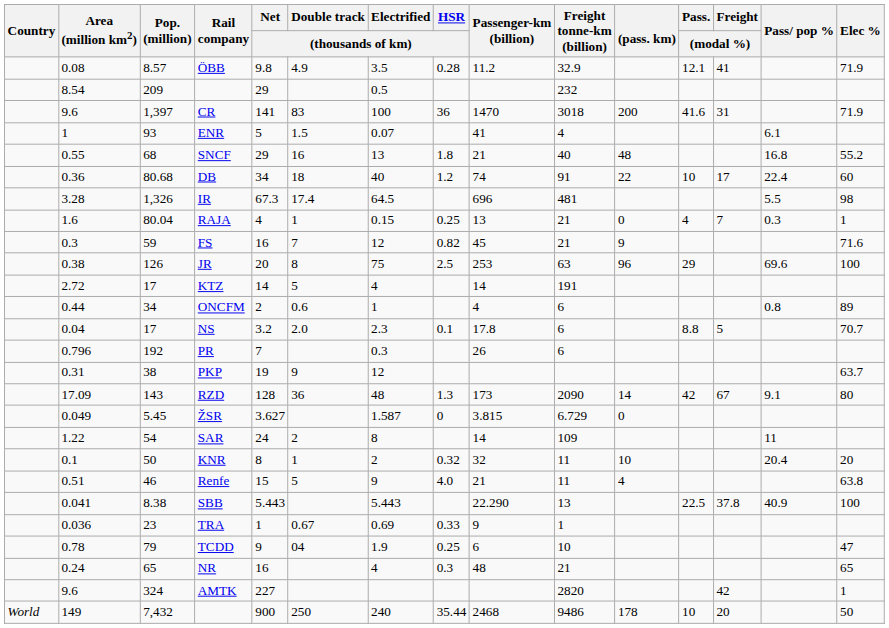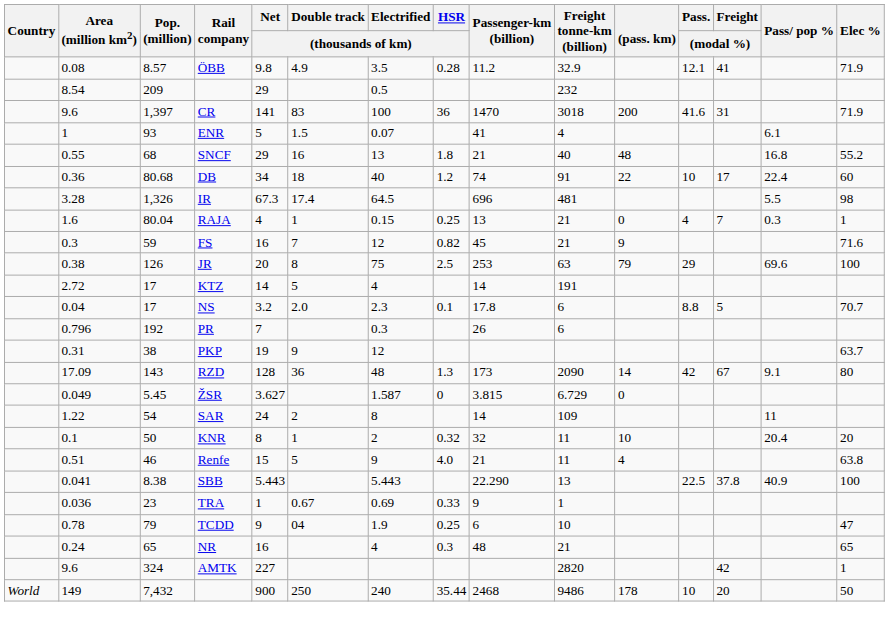JR | (pass. km): 96 -> 79
- row: 0.44 | 34 | ONCFM | 2 | 0.6 | 1 | 4 | 6 | 0.8 | 89
